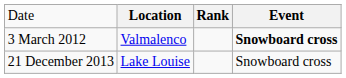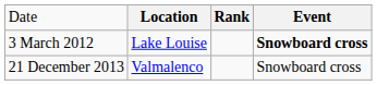3 March 2012 | column 2: Valmalenco -> Lake Louise
21 December 2013 | column 2: Lake Louise -> Valmalenco
